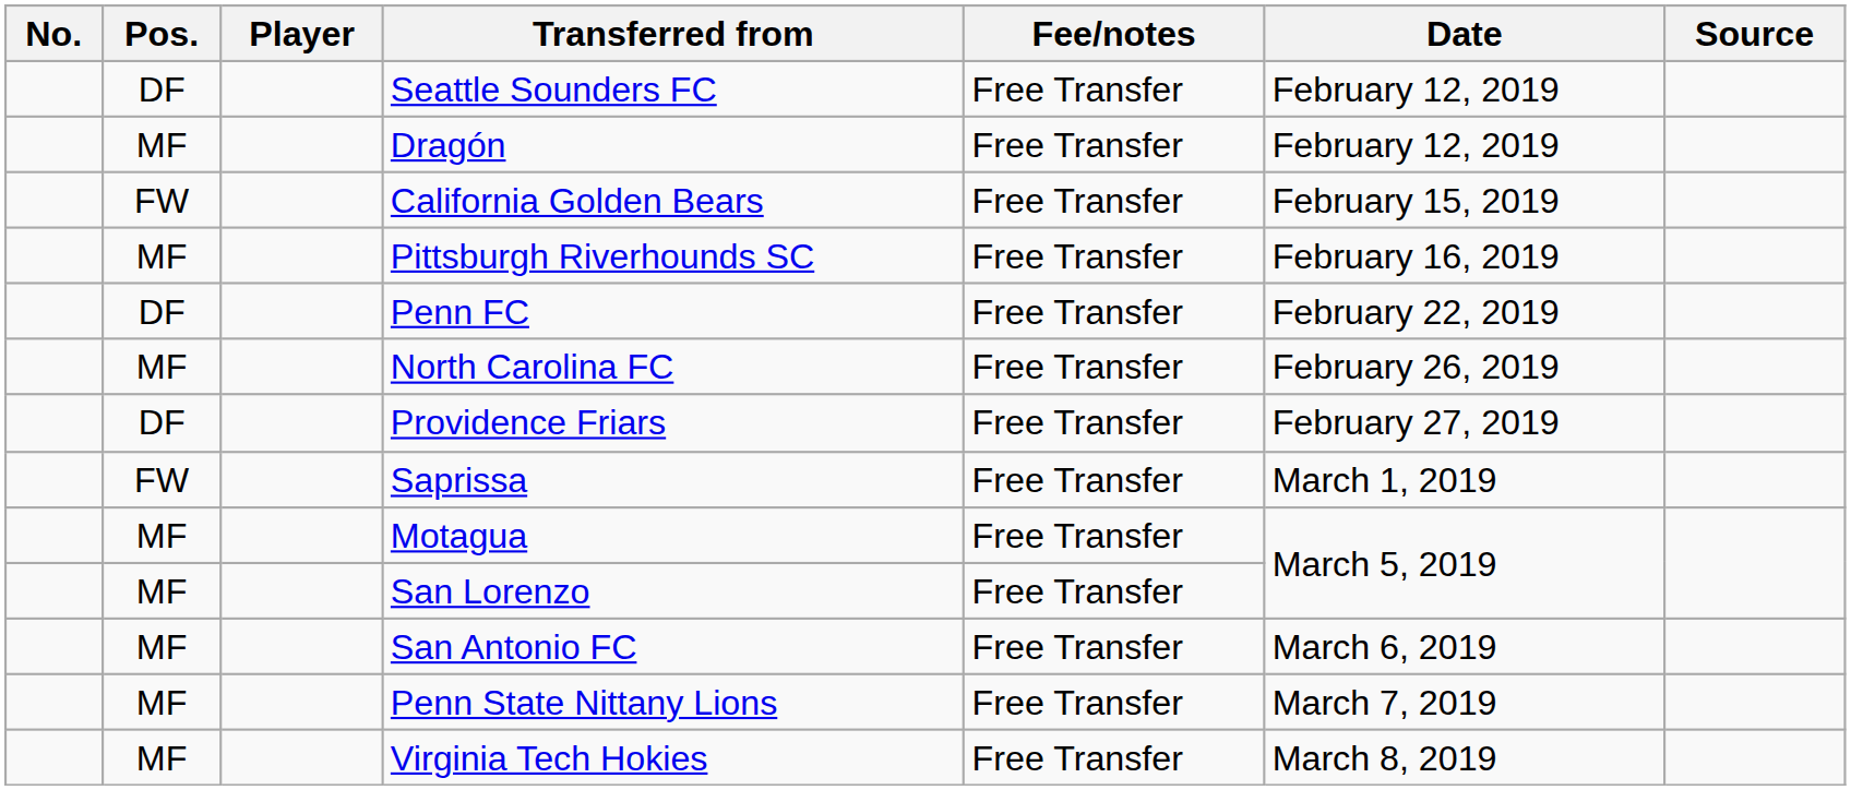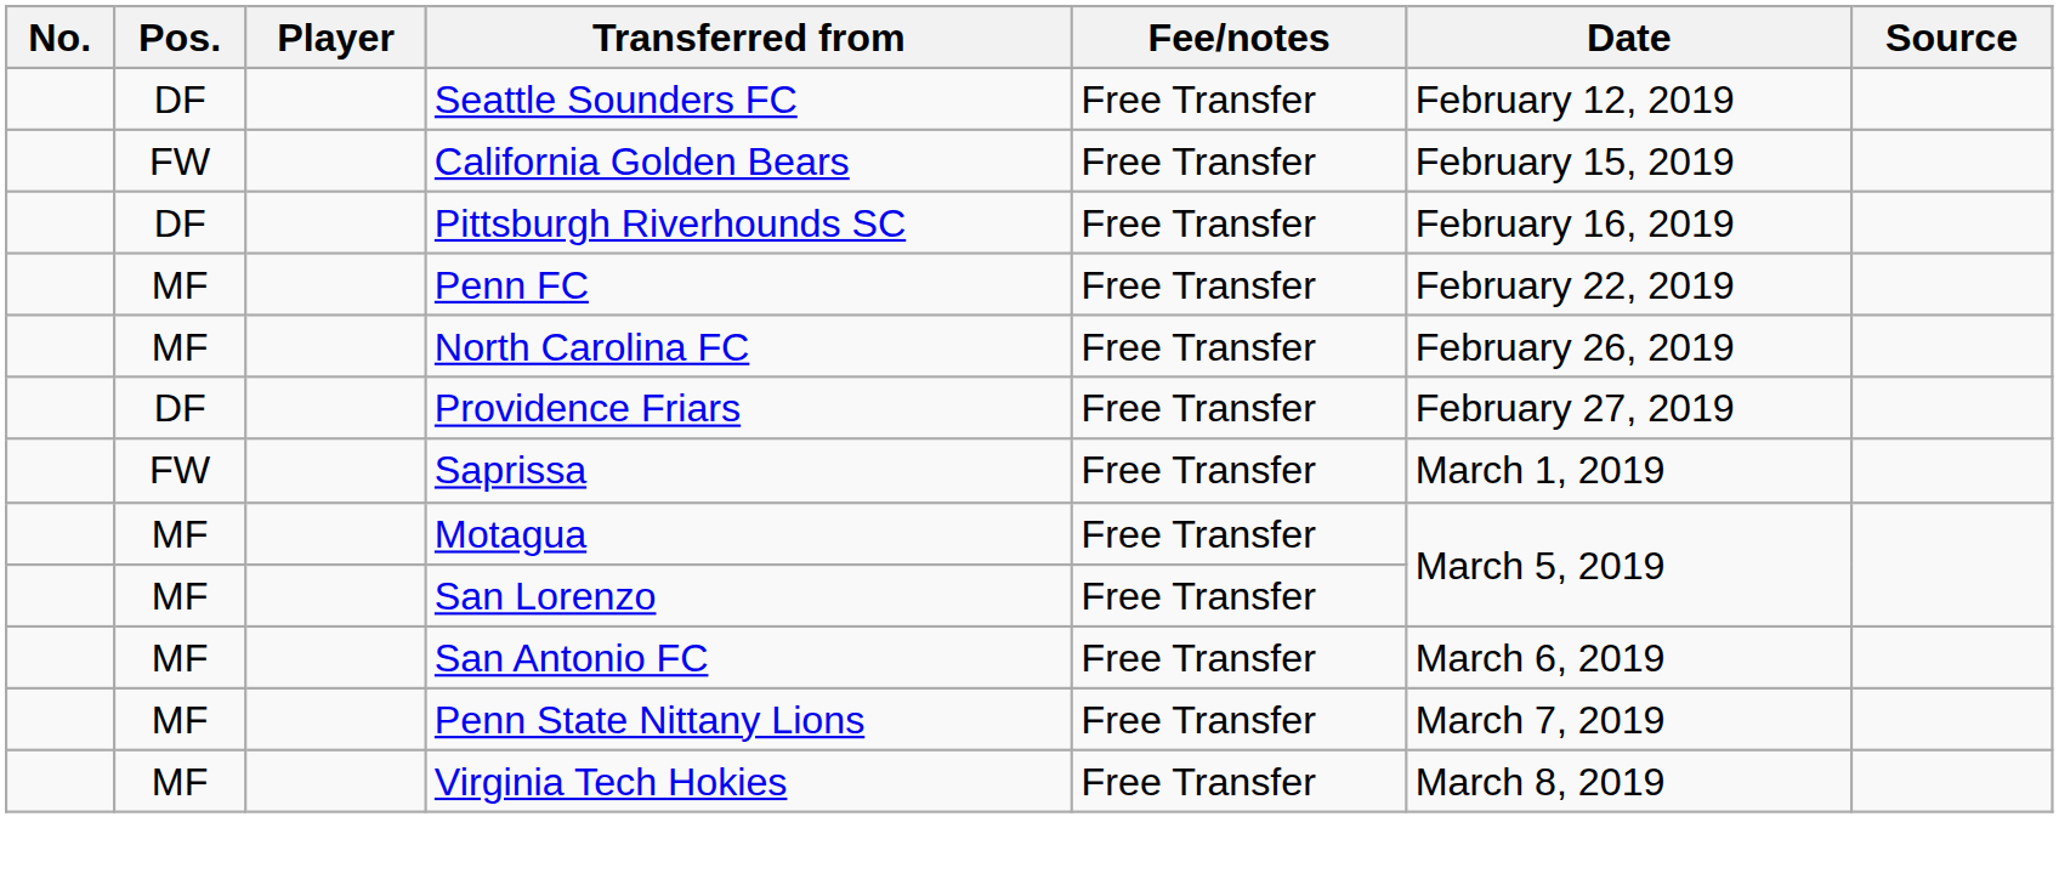- row: MF | Dragón | Free Transfer | February 12, 2019
Pittsburgh Riverhounds SC | Pos.: MF -> DF
Penn FC | Pos.: DF -> MF
